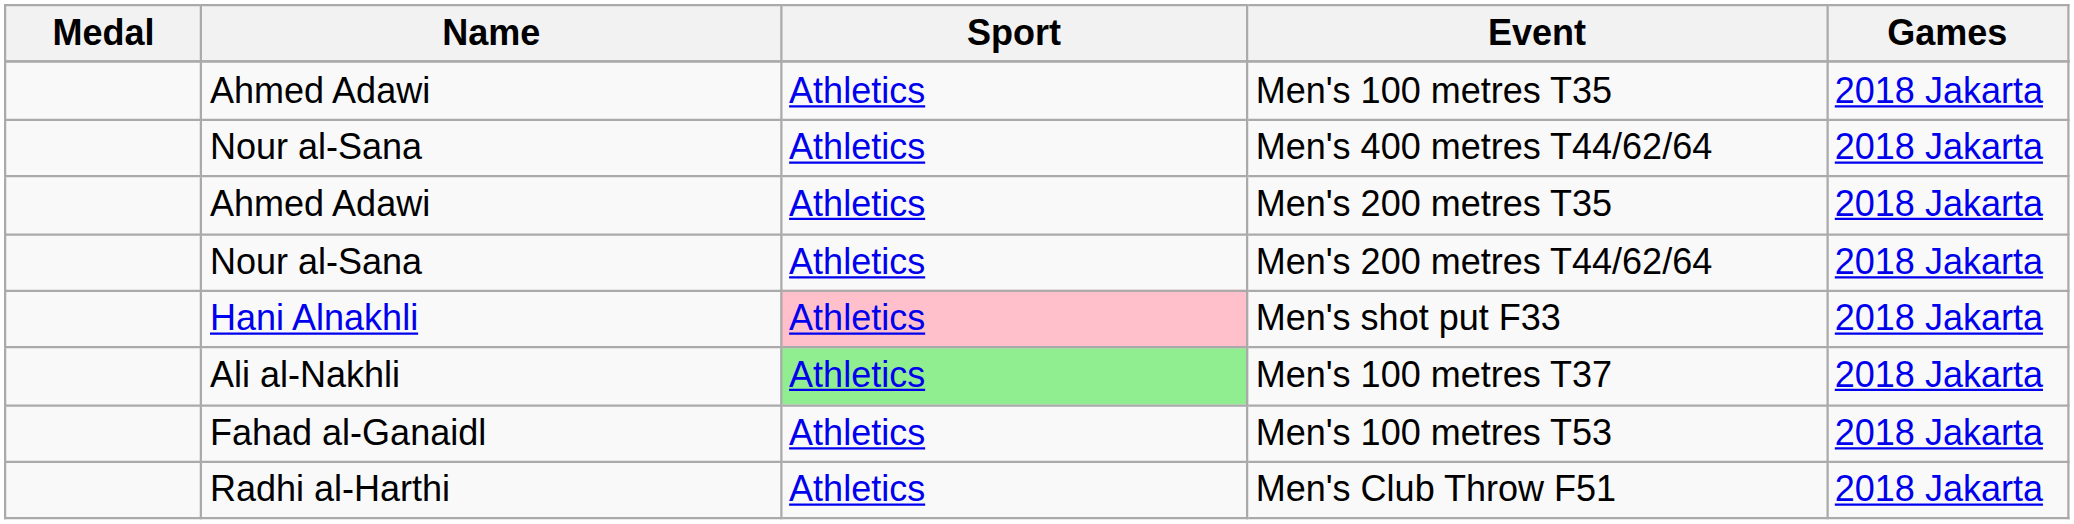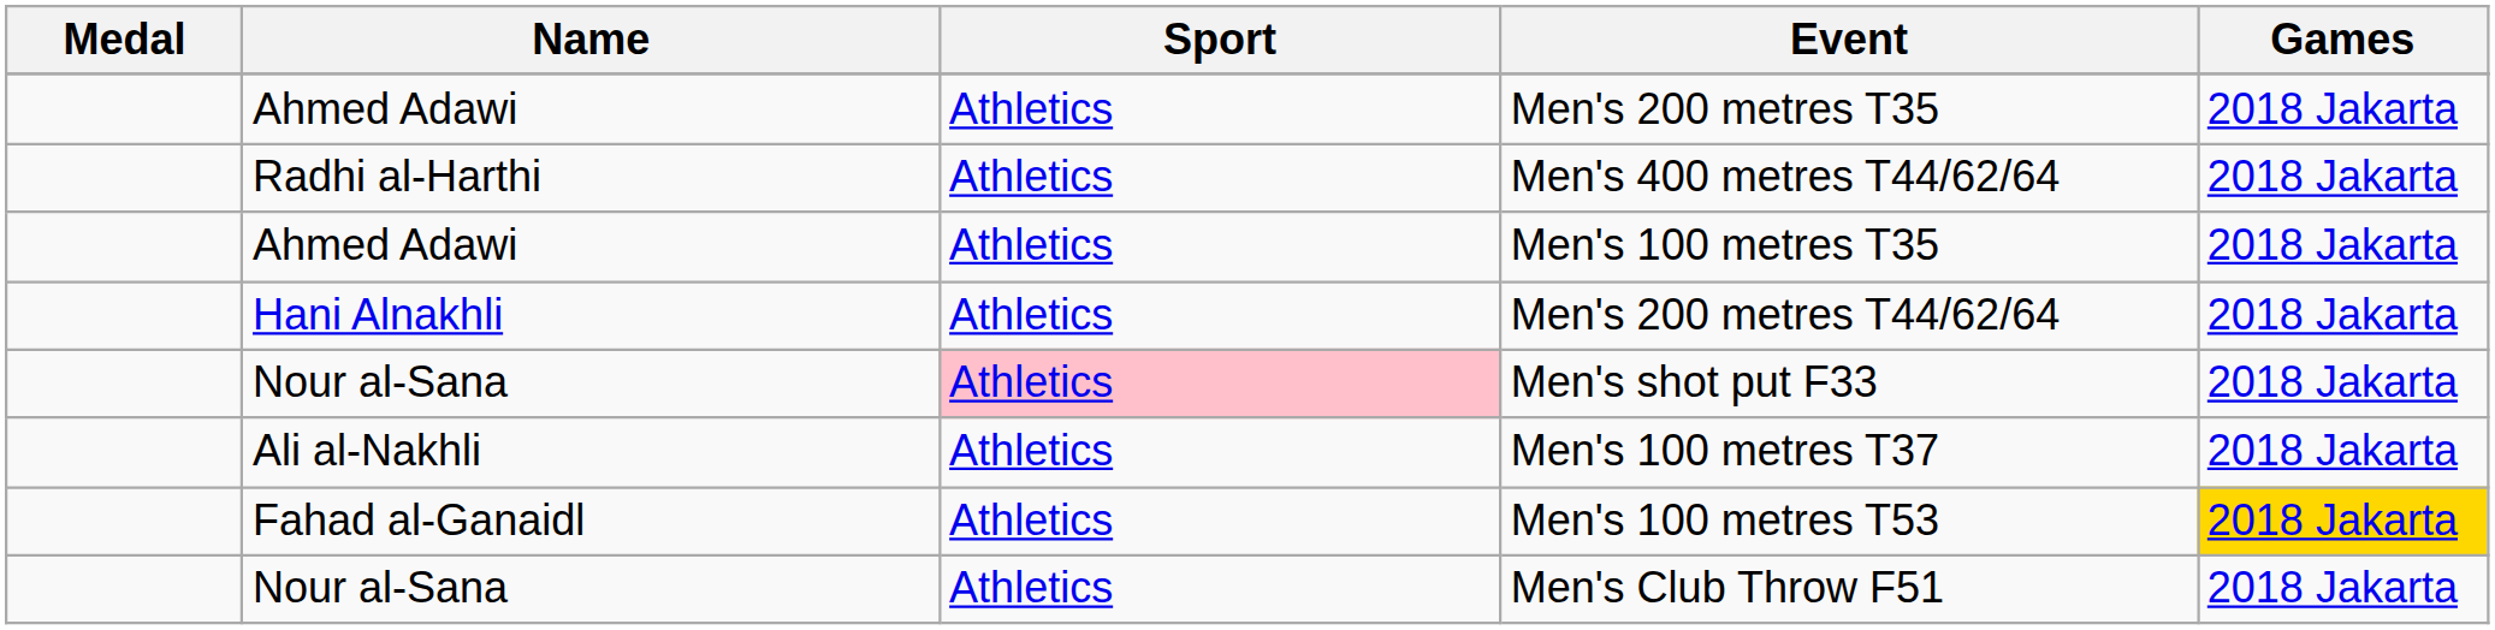rows swapped: Men's 200 metres T35 <-> Men's 100 metres T35
Men's 400 metres T44/62/64 | Name: Nour al-Sana -> Radhi al-Harthi
Men's 200 metres T44/62/64 | Name: Nour al-Sana -> Hani Alnakhli
Men's shot put F33 | Name: Hani Alnakhli -> Nour al-Sana
Men's 100 metres T37 | Sport: lightgreen background -> no background
Men's 100 metres T53 | Games: no background -> gold background
Men's Club Throw F51 | Name: Radhi al-Harthi -> Nour al-Sana
